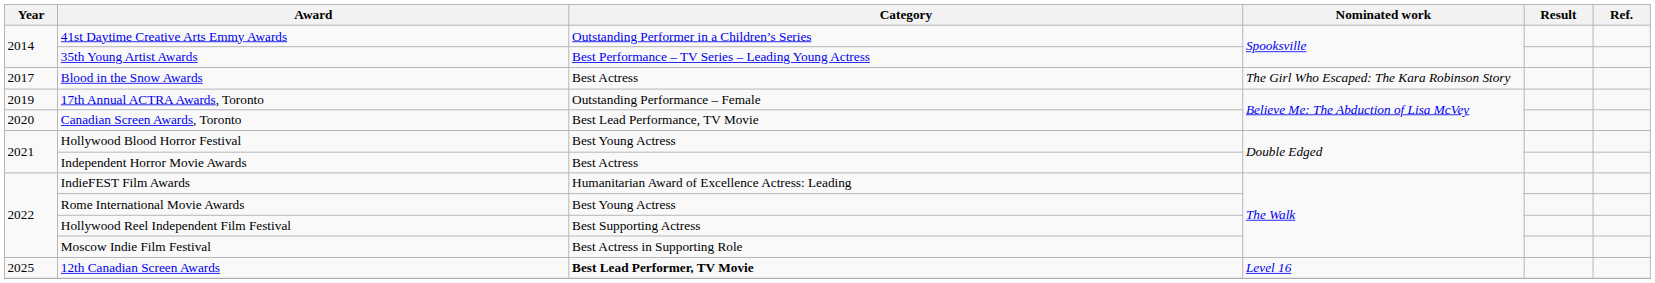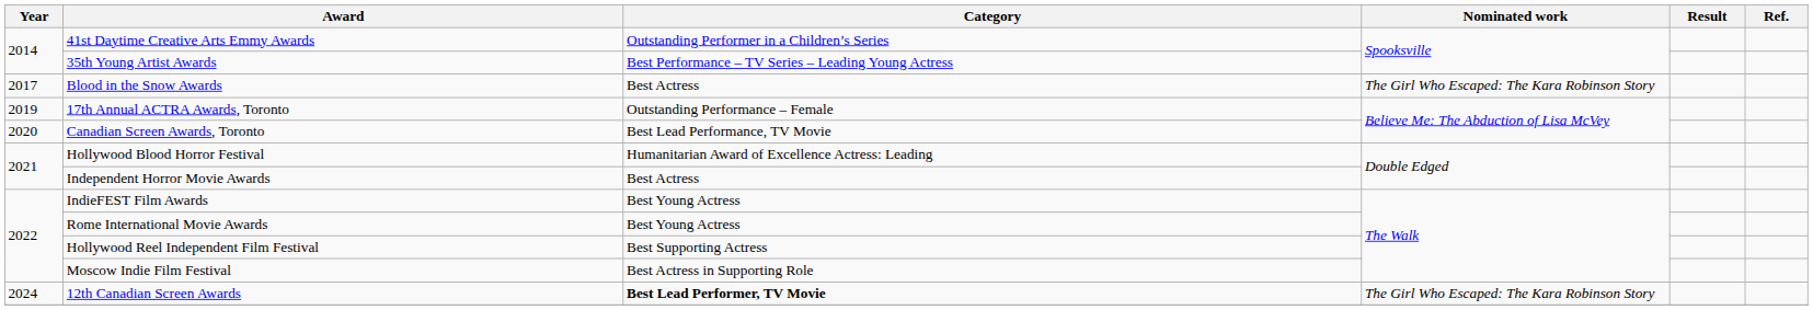Hollywood Blood Horror Festival | Category: Best Young Actress -> Humanitarian Award of Excellence Actress: Leading
IndieFEST Film Awards | Category: Humanitarian Award of Excellence Actress: Leading -> Best Young Actress
12th Canadian Screen Awards | Year: 2025 -> 2024
12th Canadian Screen Awards | Nominated work: Level 16 -> The Girl Who Escaped: The Kara Robinson Story
